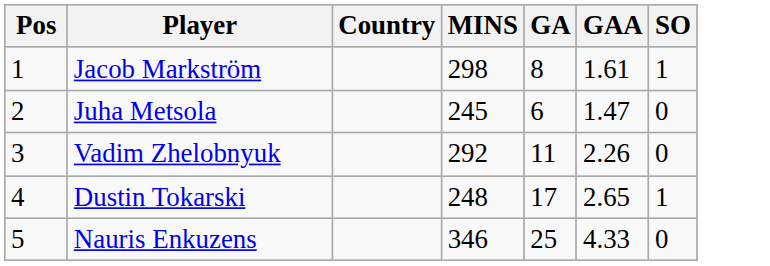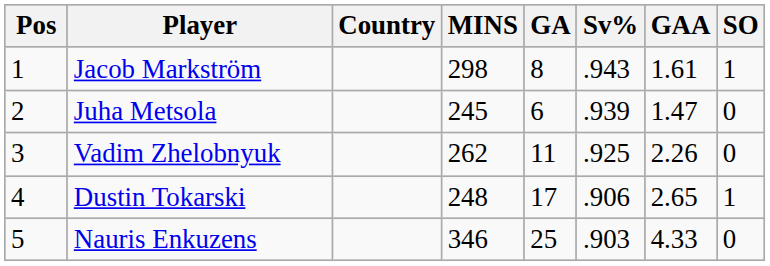+ column: Sv% | .943 | .939 | .925 | .906 | .903
Vadim Zhelobnyuk | MINS: 292 -> 262
